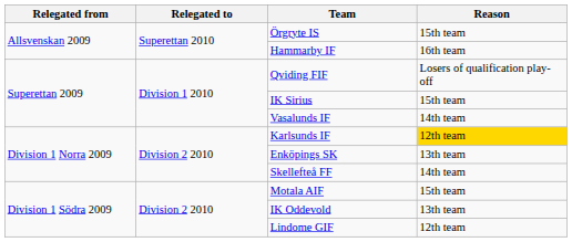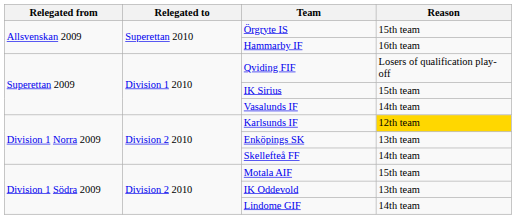Lindome GIF | Reason: 12th team -> 14th team
